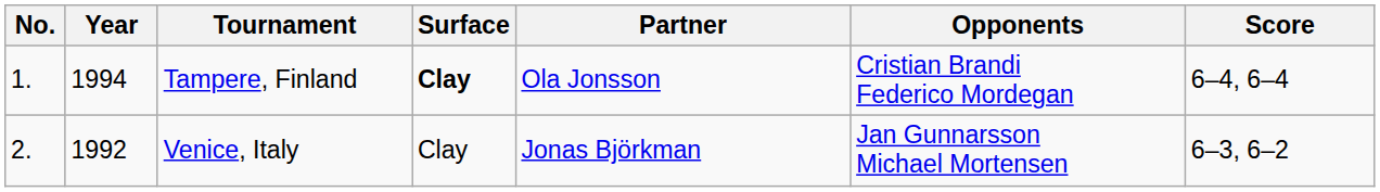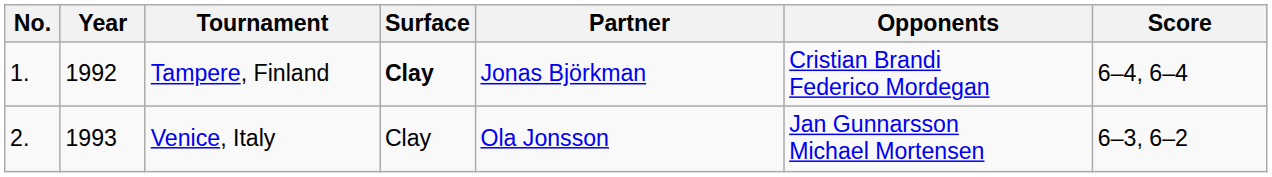Tampere, Finland | Year: 1994 -> 1992
Tampere, Finland | Partner: Ola Jonsson -> Jonas Björkman
Venice, Italy | Year: 1992 -> 1993
Venice, Italy | Partner: Jonas Björkman -> Ola Jonsson
